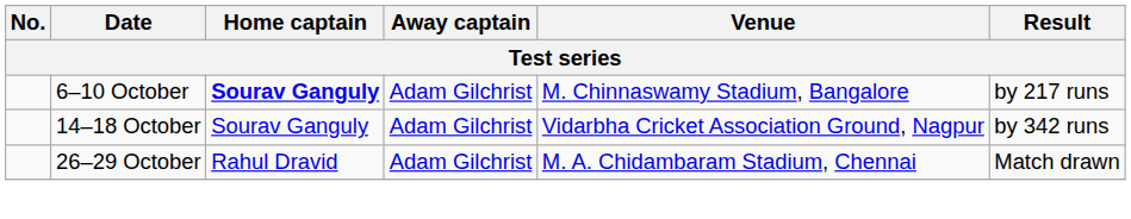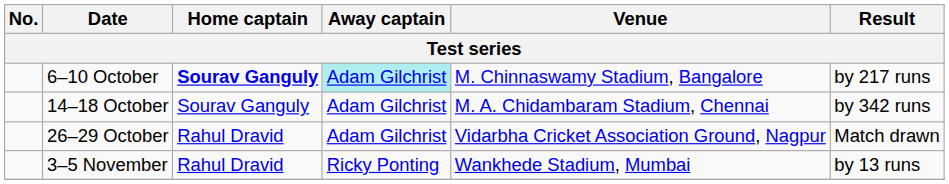6–10 October | Away captain: no background -> paleturquoise background
14–18 October | Venue: Vidarbha Cricket Association Ground, Nagpur -> M. A. Chidambaram Stadium, Chennai
26–29 October | Venue: M. A. Chidambaram Stadium, Chennai -> Vidarbha Cricket Association Ground, Nagpur
+ row: 3–5 November | Rahul Dravid | Ricky Ponting | Wankhede Stadium, Mumbai | by 13 runs
